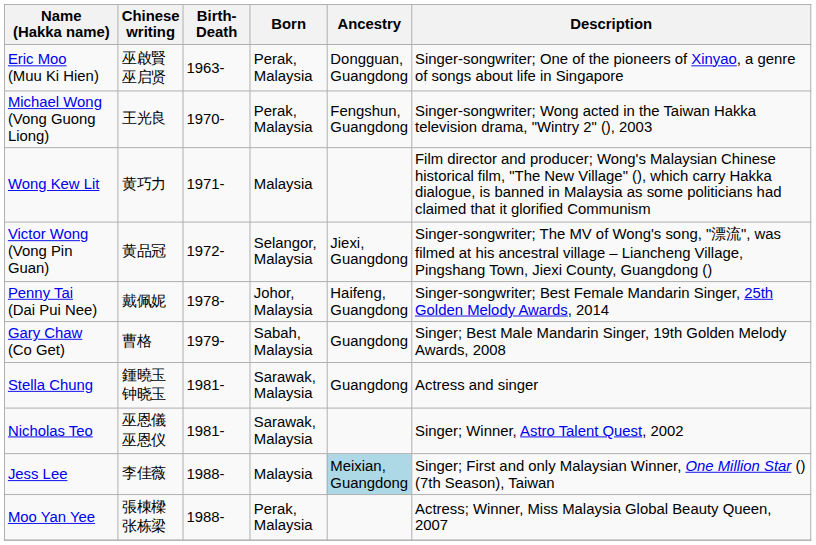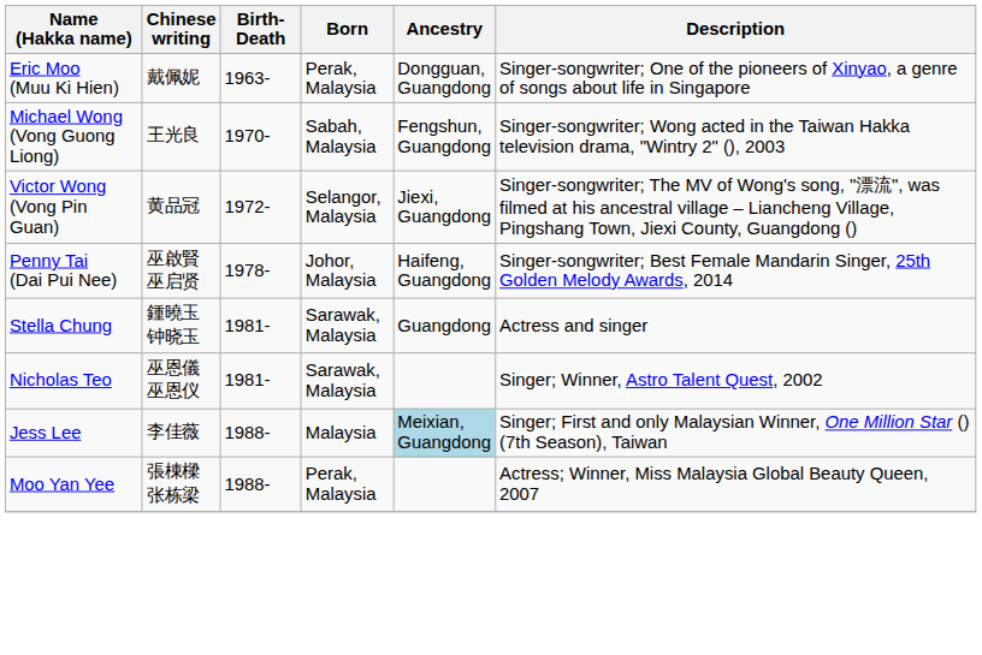Eric Moo (Muu Ki Hien) | Chinese writing: 巫啟賢 巫启贤 -> 戴佩妮
Michael Wong (Vong Guong Liong) | Born: Perak, Malaysia -> Sabah, Malaysia
- row: Wong Kew Lit | 黄巧力 | 1971- | Malaysia | Film director and producer; Wong's Malaysian Chinese historical film, "The New Village" (), which carry Hakka dialogue, is banned in Malaysia as some politicians had claimed that it glorified Communism
Penny Tai (Dai Pui Nee) | Chinese writing: 戴佩妮 -> 巫啟賢 巫启贤
- row: Gary Chaw (Co Get) | 曹格 | 1979- | Sabah, Malaysia | Guangdong | Singer; Best Male Mandarin Singer, 19th Golden Melody Awards, 2008
